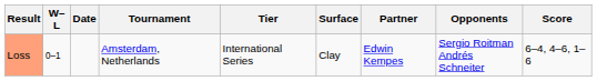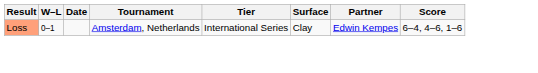- column: Opponents | Sergio Roitman Andrés Schneiter
